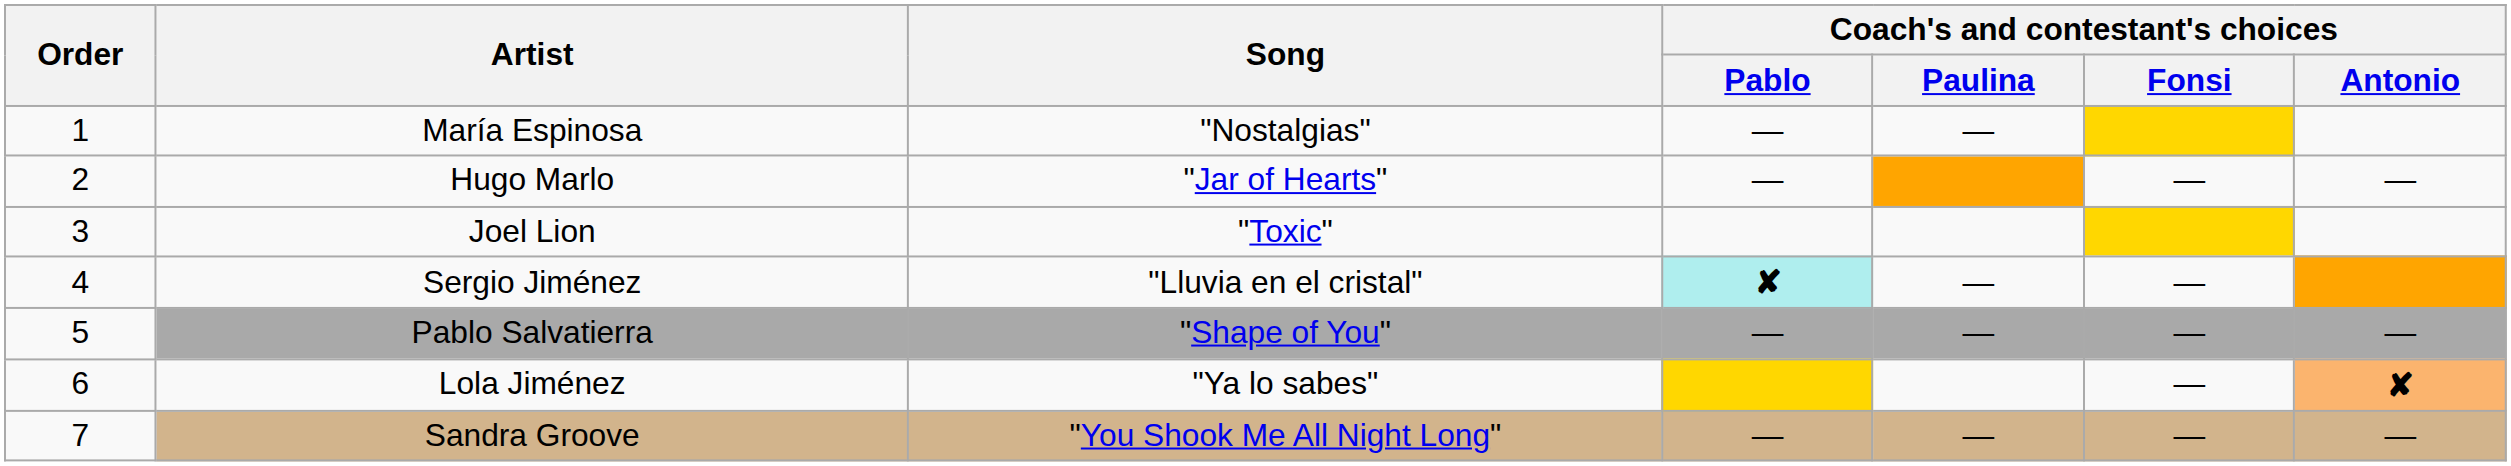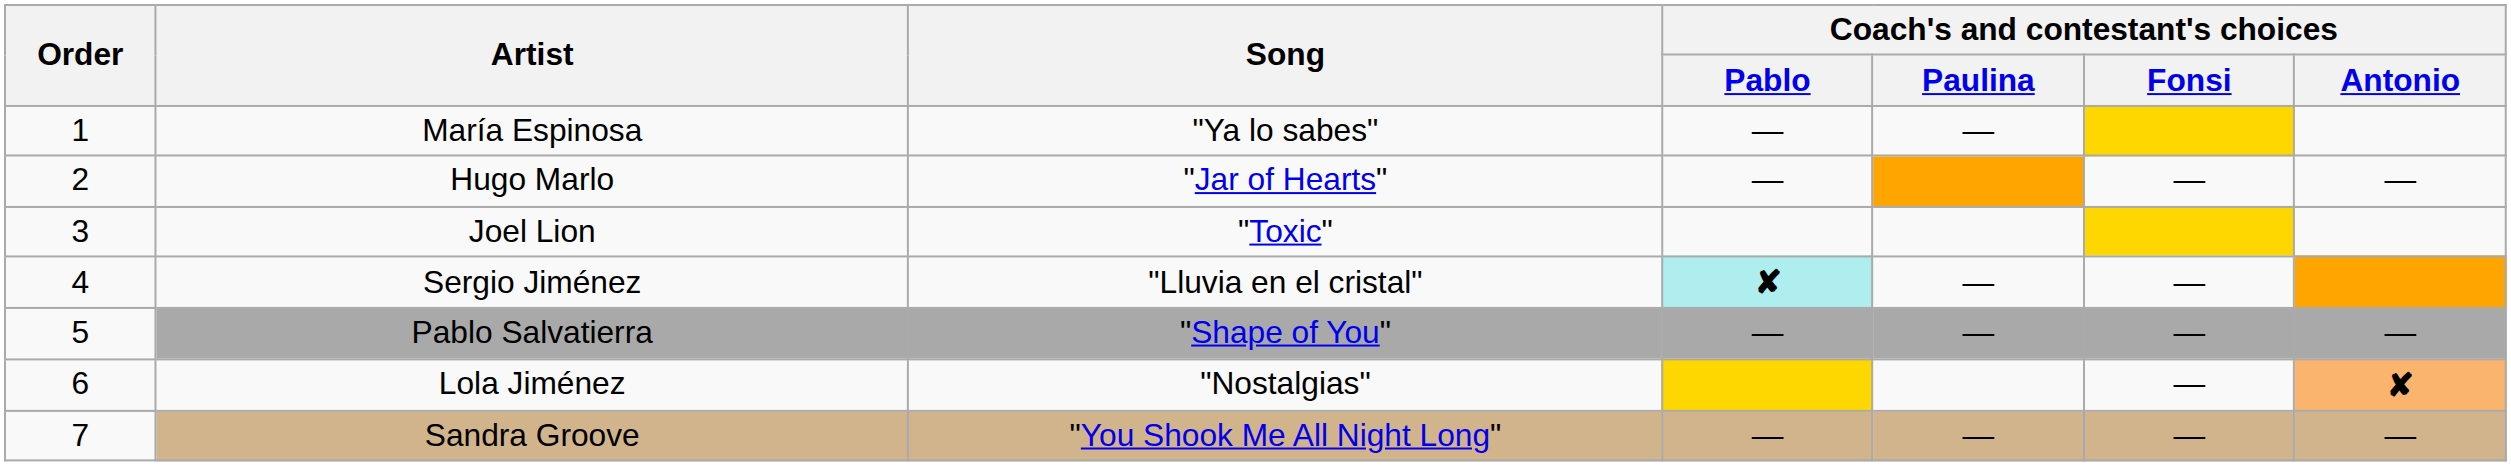María Espinosa | Song: "Nostalgias" -> "Ya lo sabes"
Lola Jiménez | Song: "Ya lo sabes" -> "Nostalgias"
